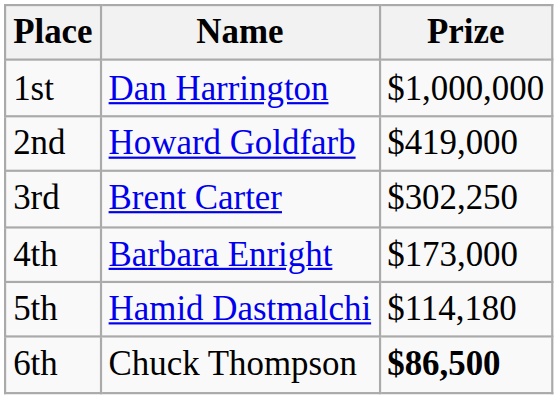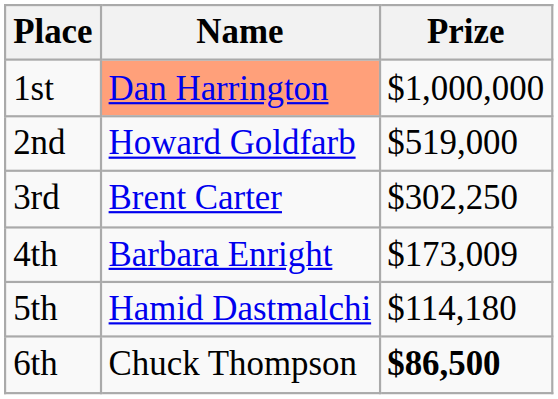1st | Name: no background -> lightsalmon background
2nd | Prize: $419,000 -> $519,000
4th | Prize: $173,000 -> $173,009
